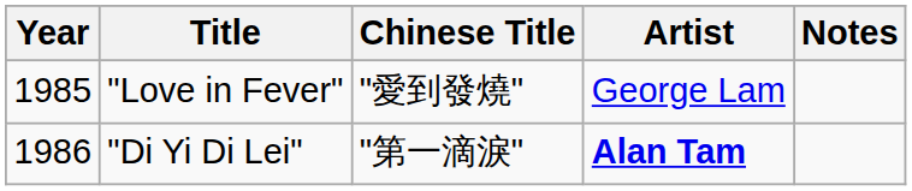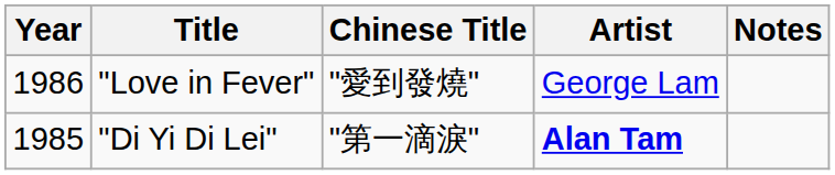"Love in Fever" | Year: 1985 -> 1986
"Di Yi Di Lei" | Year: 1986 -> 1985
